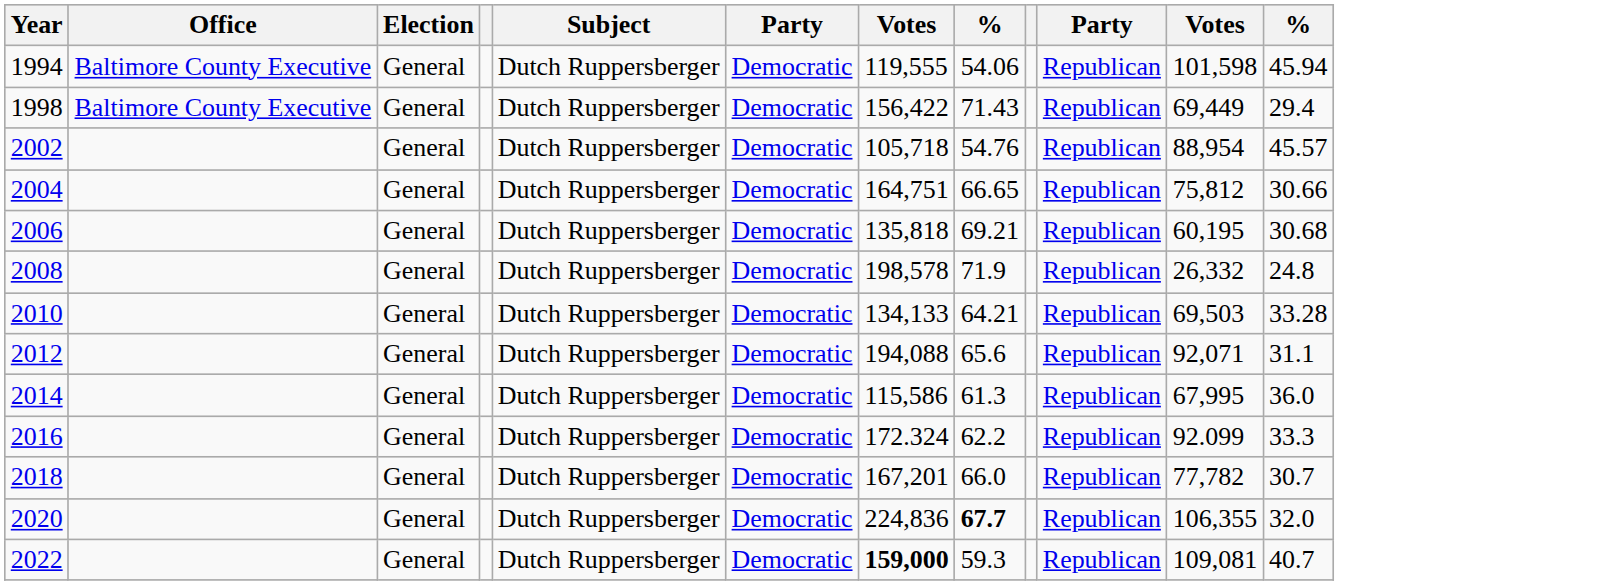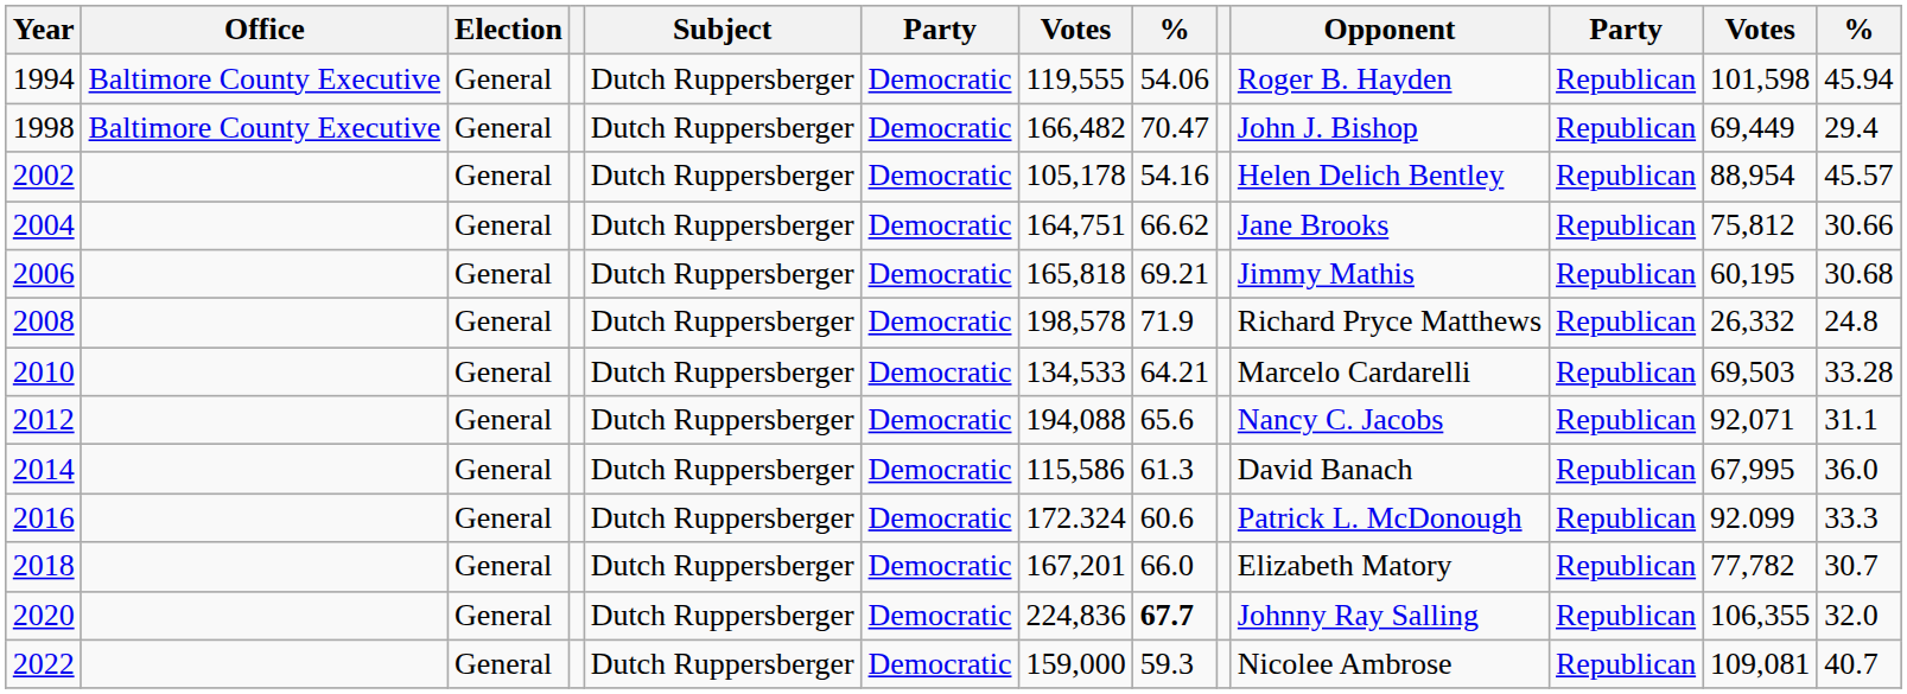+ column: Opponent | Roger B. Hayden | John J. Bishop | Helen Delich Bentley | Jane Brooks | Jimmy Mathis | Richard Pryce Matthews | Marcelo Cardarelli | Nancy C. Jacobs | David Banach | Patrick L. McDonough | Elizabeth Matory | Johnny Ray Salling | Nicolee Ambrose
1998 | column 7: 156,422 -> 166,482
1998 | column 8: 71.43 -> 70.47
2002 | column 7: 105,718 -> 105,178
2002 | column 8: 54.76 -> 54.16
2004 | column 8: 66.65 -> 66.62
2006 | column 7: 135,818 -> 165,818
2010 | column 7: 134,133 -> 134,533
2016 | column 8: 62.2 -> 60.6
2022 | column 7: bold -> normal
